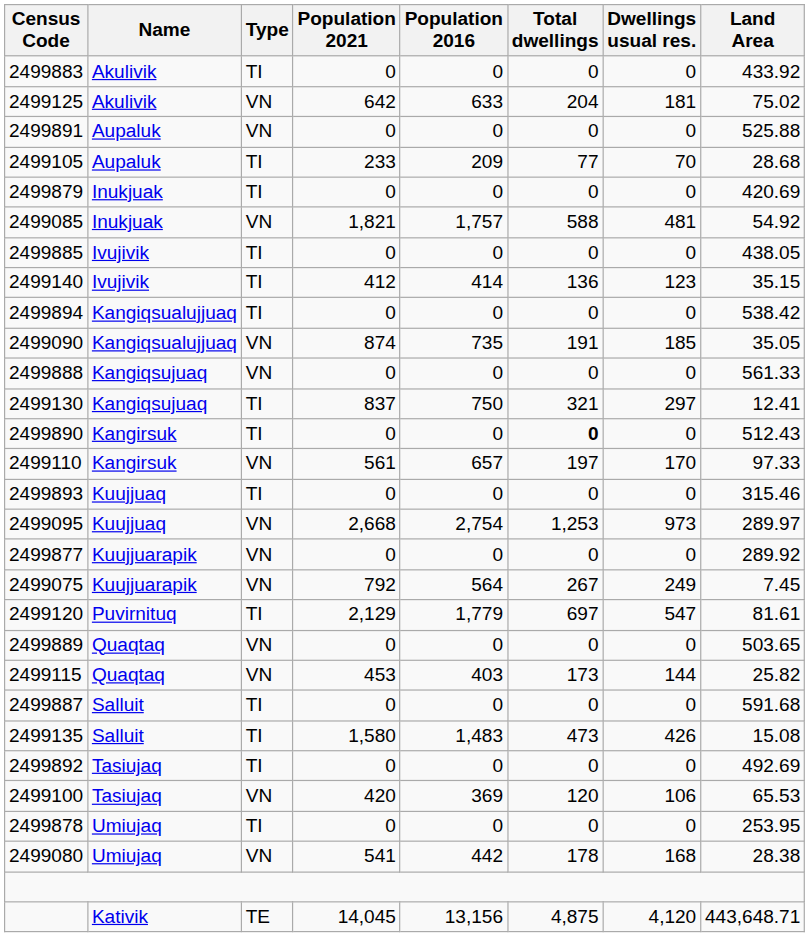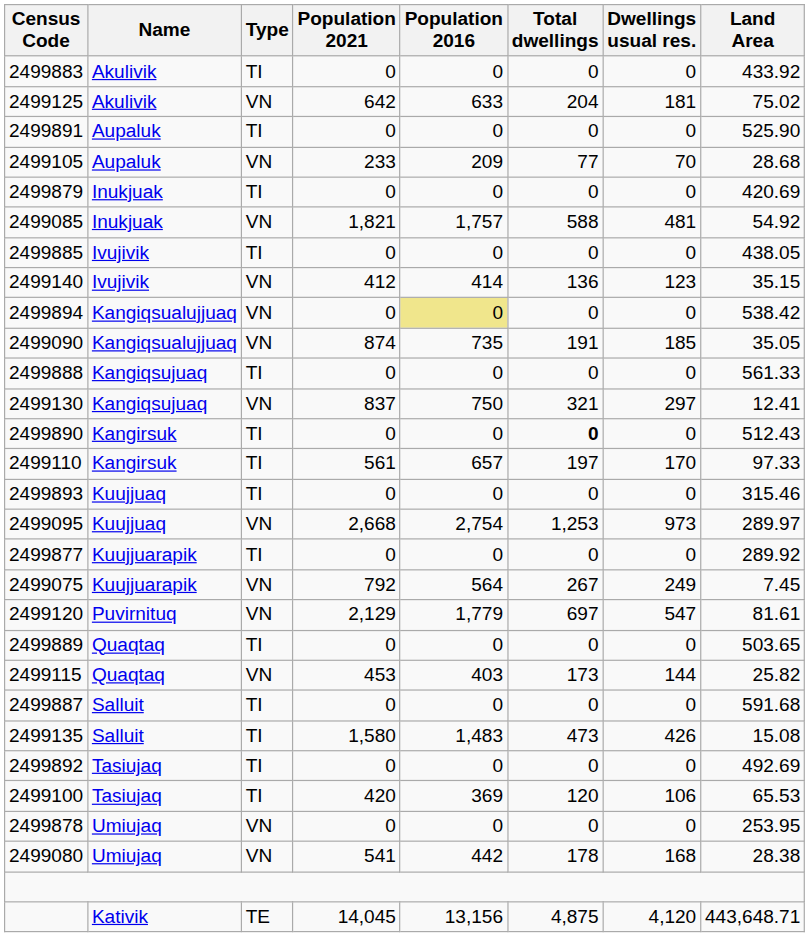2499891 | Type: VN -> TI
2499891 | Land Area: 525.88 -> 525.90
2499105 | Type: TI -> VN
2499140 | Type: TI -> VN
2499894 | Type: TI -> VN
2499894 | Population 2016: no background -> khaki background
2499888 | Type: VN -> TI
2499130 | Type: TI -> VN
2499110 | Type: VN -> TI
2499877 | Type: VN -> TI
2499120 | Type: TI -> VN
2499889 | Type: VN -> TI
2499100 | Type: VN -> TI
2499878 | Type: TI -> VN
